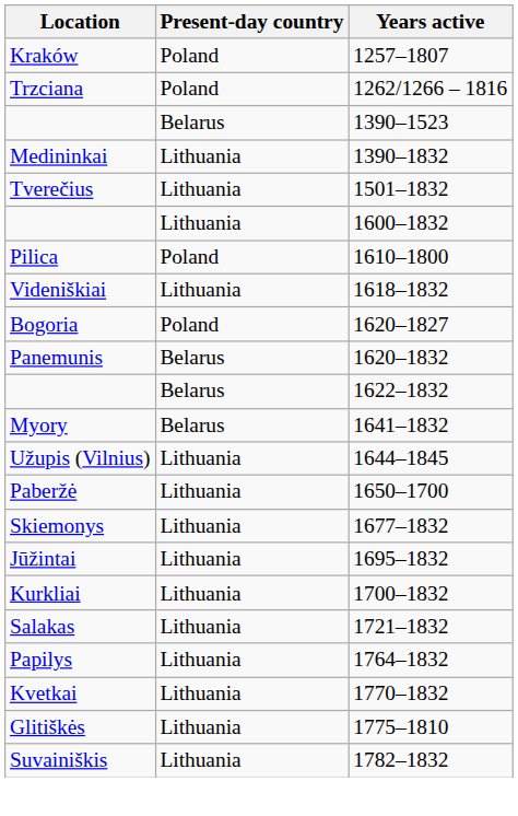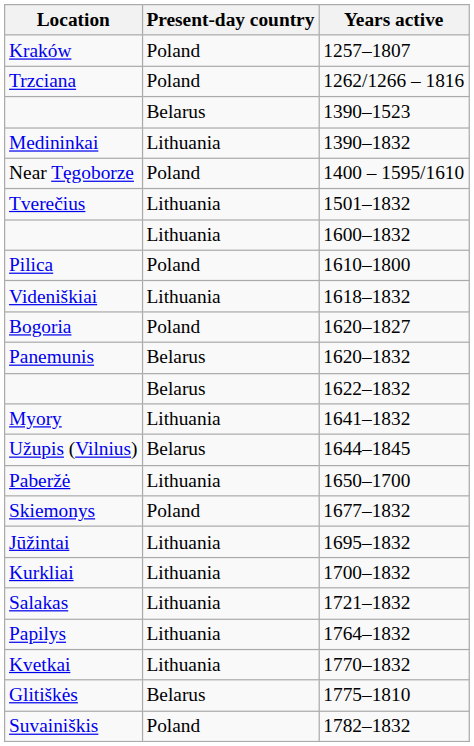+ row: Near Tęgoborze | Poland | 1400 – 1595/1610
Myory | Present-day country: Belarus -> Lithuania
Užupis (Vilnius) | Present-day country: Lithuania -> Belarus
Skiemonys | Present-day country: Lithuania -> Poland
Glitiškės | Present-day country: Lithuania -> Belarus
Suvainiškis | Present-day country: Lithuania -> Poland
